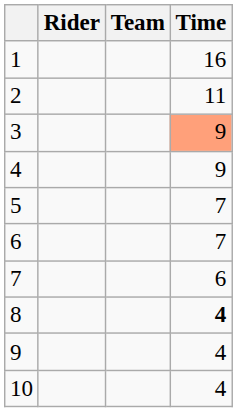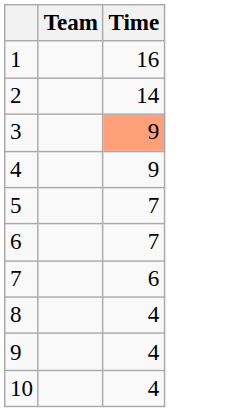- column: Rider
2 | Time: 11 -> 14
8 | Time: bold -> normal
